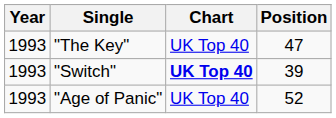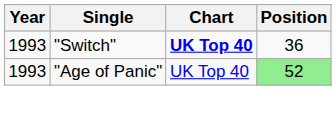- row: 1993 | "The Key" | UK Top 40 | 47
"Switch" | Position: 39 -> 36
"Age of Panic" | Position: no background -> lightgreen background
